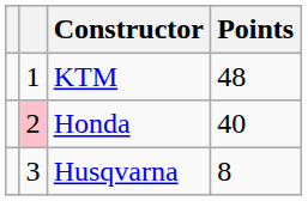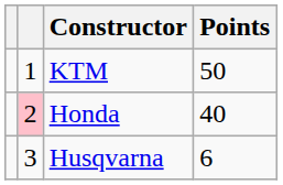KTM | Points: 48 -> 50
Husqvarna | Points: 8 -> 6
